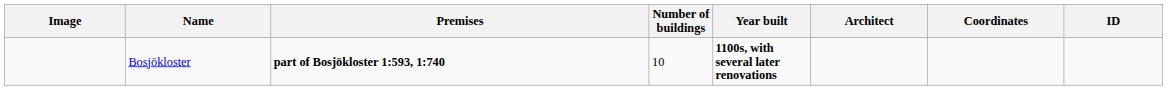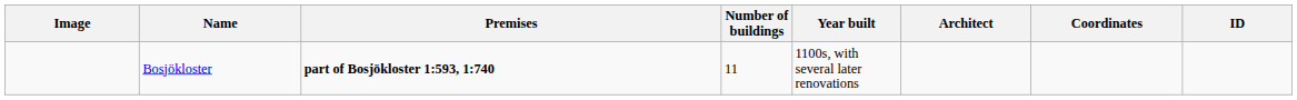Bosjökloster | Number of buildings: 10 -> 11
Bosjökloster | Year built: bold -> normal
